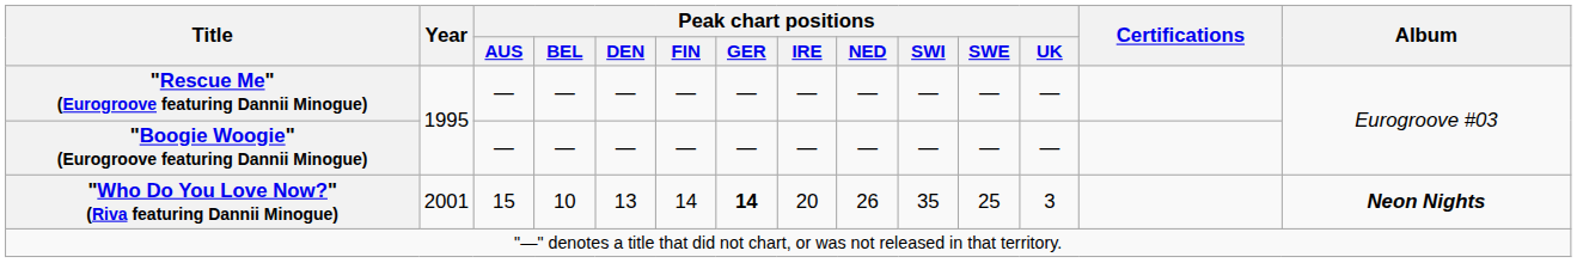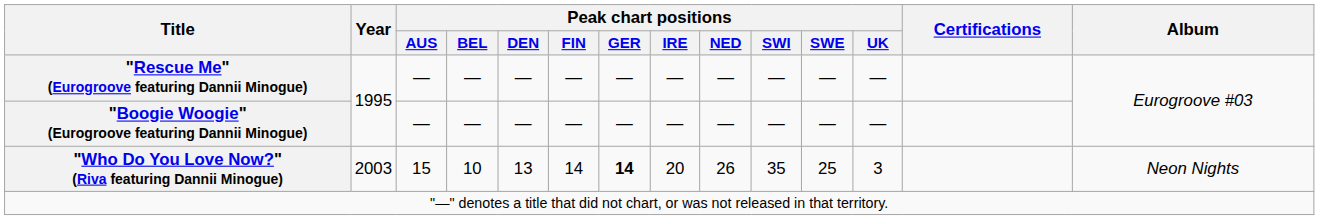"Who Do You Love Now?" (Riva featuring Dannii Minogue) | Year: 2001 -> 2003
"Who Do You Love Now?" (Riva featuring Dannii Minogue) | Album: bold -> normal
